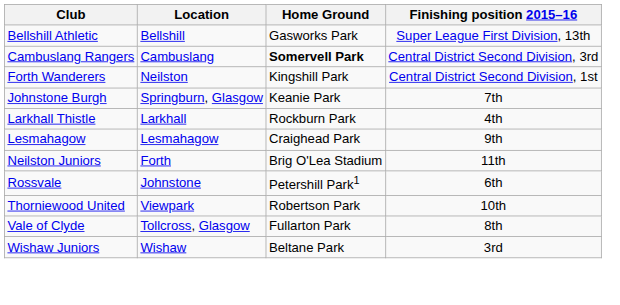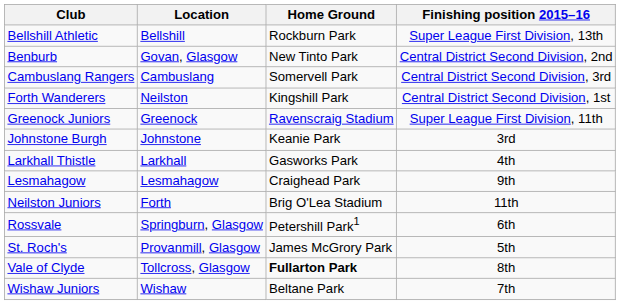Bellshill Athletic | Home Ground: Gasworks Park -> Rockburn Park
+ row: Benburb | Govan, Glasgow | New Tinto Park | Central District Second Division, 2nd
Cambuslang Rangers | Home Ground: bold -> normal
+ row: Greenock Juniors | Greenock | Ravenscraig Stadium | Super League First Division, 11th
Johnstone Burgh | Location: Springburn, Glasgow -> Johnstone
Johnstone Burgh | Finishing position 2015–16: 7th -> 3rd
Larkhall Thistle | Home Ground: Rockburn Park -> Gasworks Park
Rossvale | Location: Johnstone -> Springburn, Glasgow
+ row: St. Roch's | Provanmill, Glasgow | James McGrory Park | 5th
- row: Thorniewood United | Viewpark | Robertson Park | 10th
Vale of Clyde | Home Ground: normal -> bold
Wishaw Juniors | Finishing position 2015–16: 3rd -> 7th
